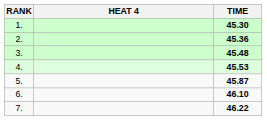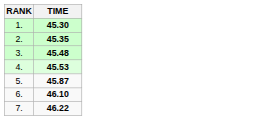- column: HEAT 4
2. | TIME: 45.36 -> 45.35
